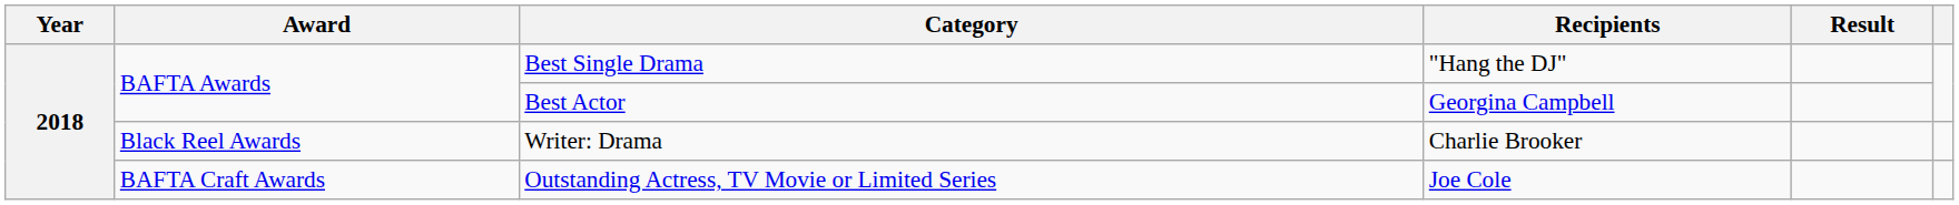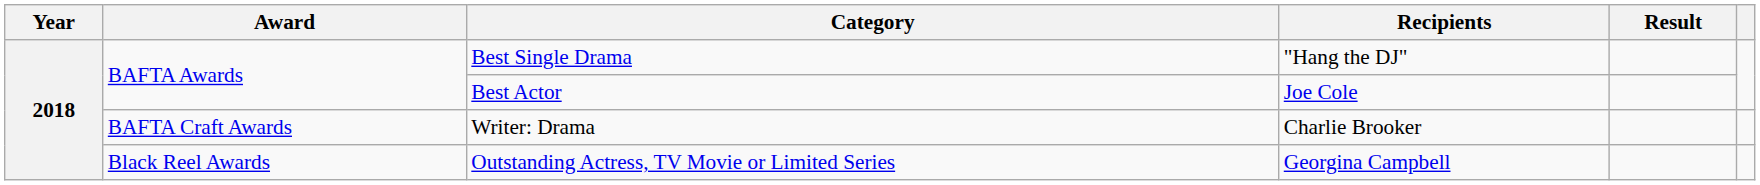Best Actor | Recipients: Georgina Campbell -> Joe Cole
Writer: Drama | Award: Black Reel Awards -> BAFTA Craft Awards
Outstanding Actress, TV Movie or Limited Series | Award: BAFTA Craft Awards -> Black Reel Awards
Outstanding Actress, TV Movie or Limited Series | Recipients: Joe Cole -> Georgina Campbell
